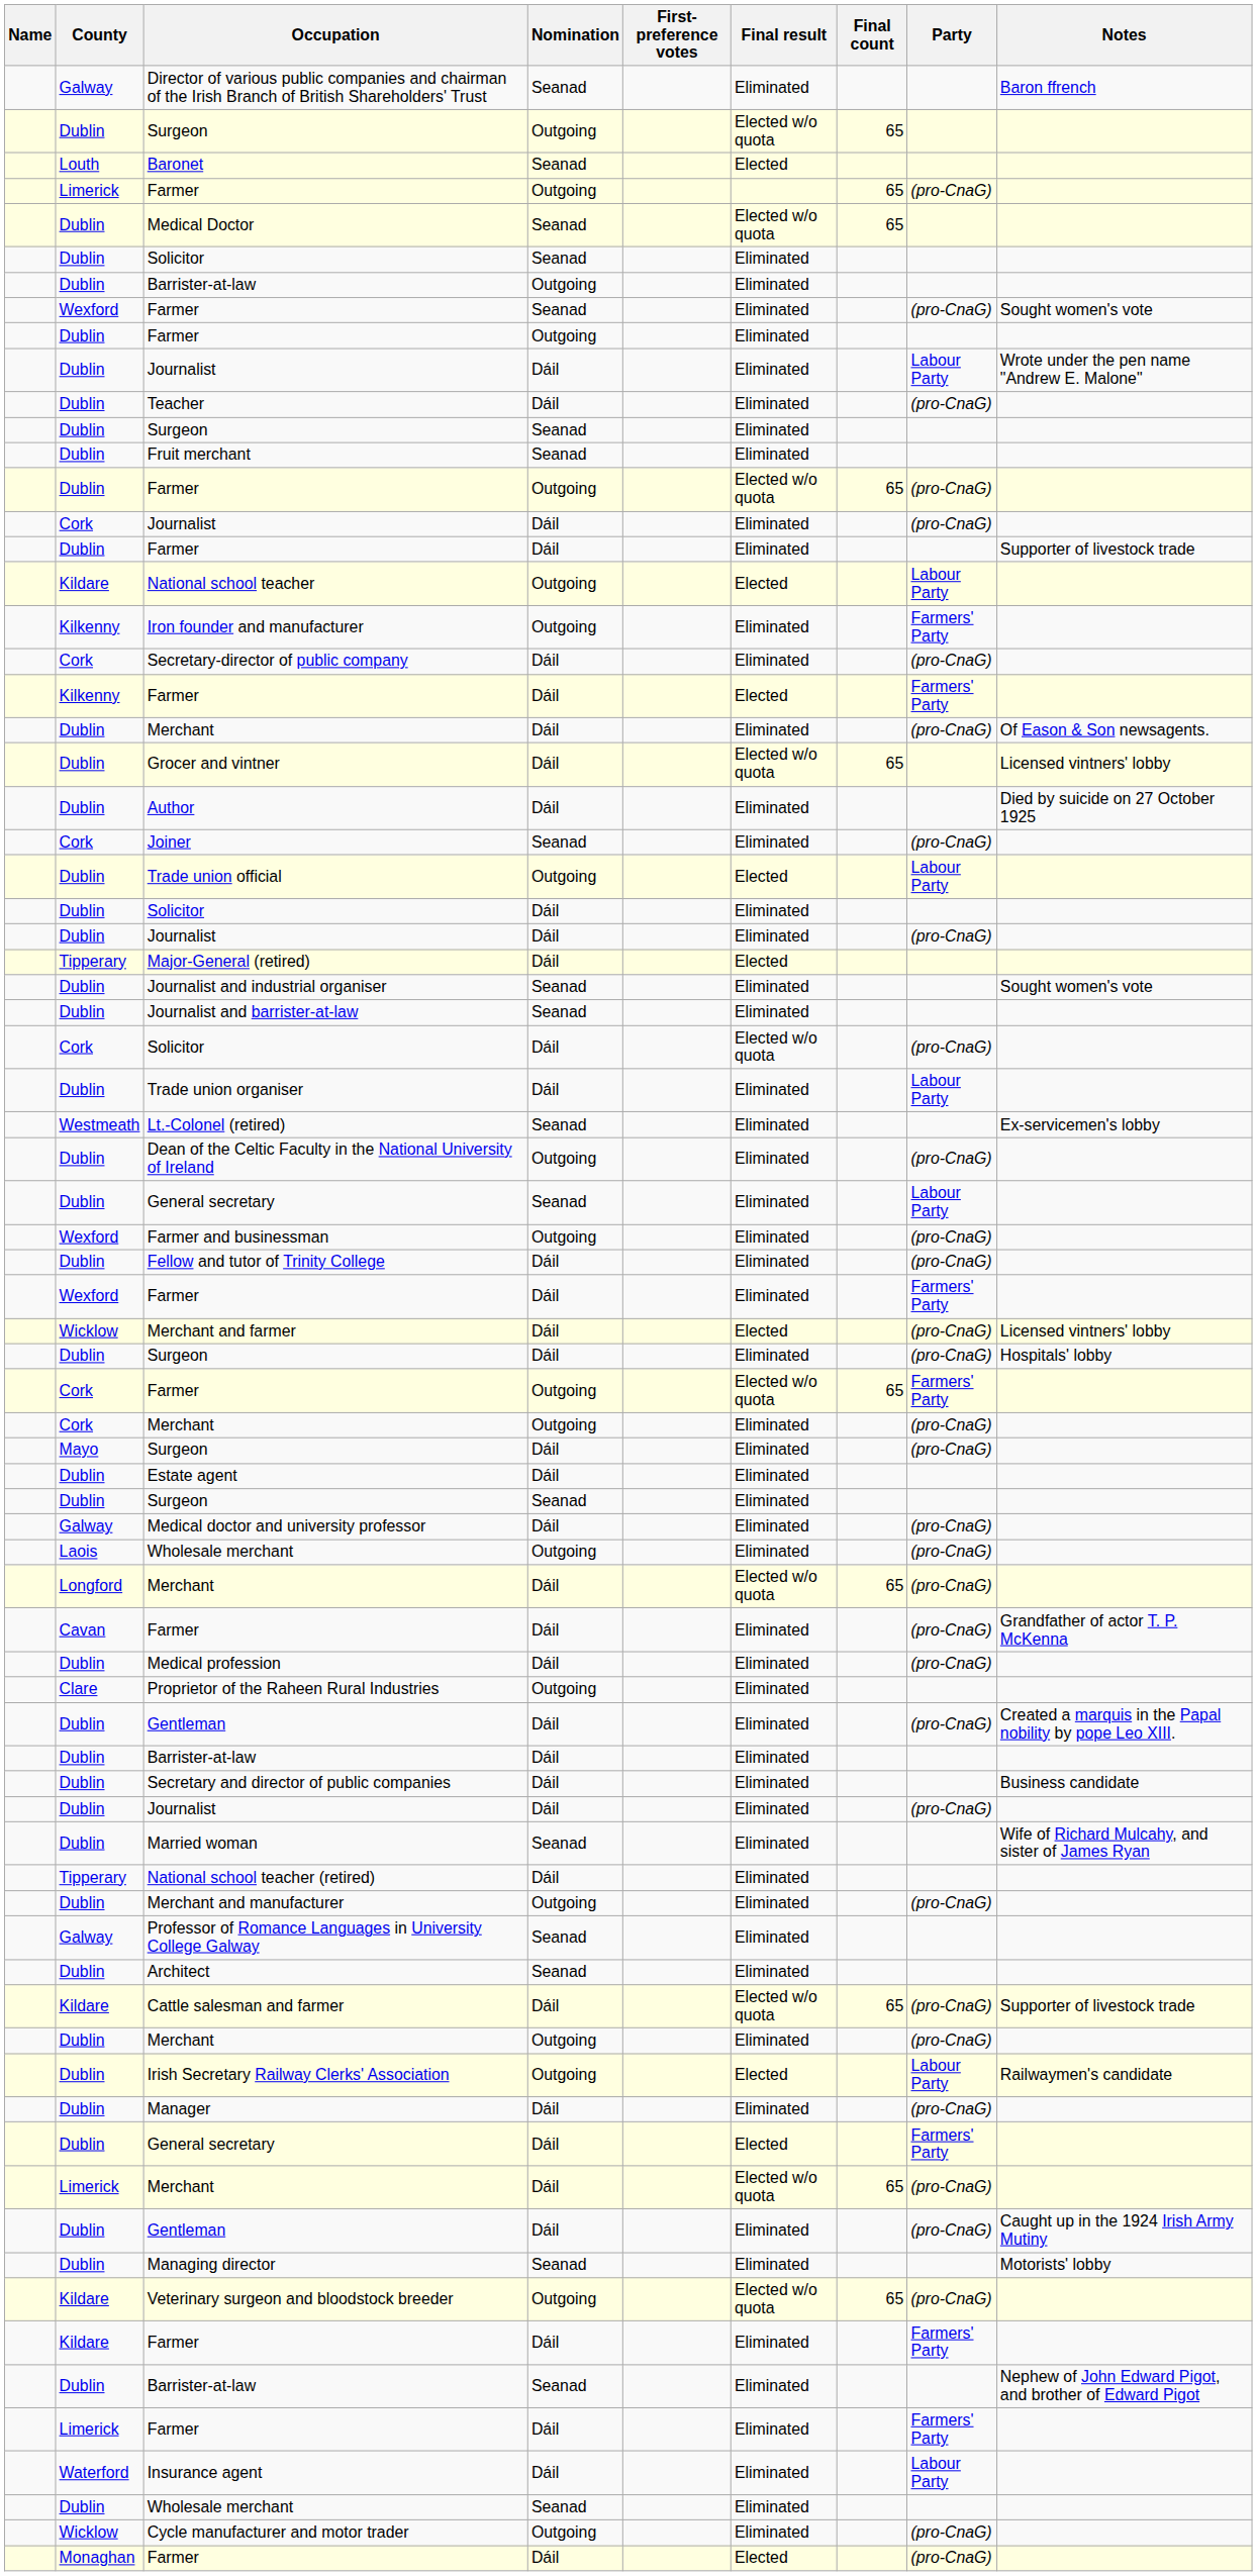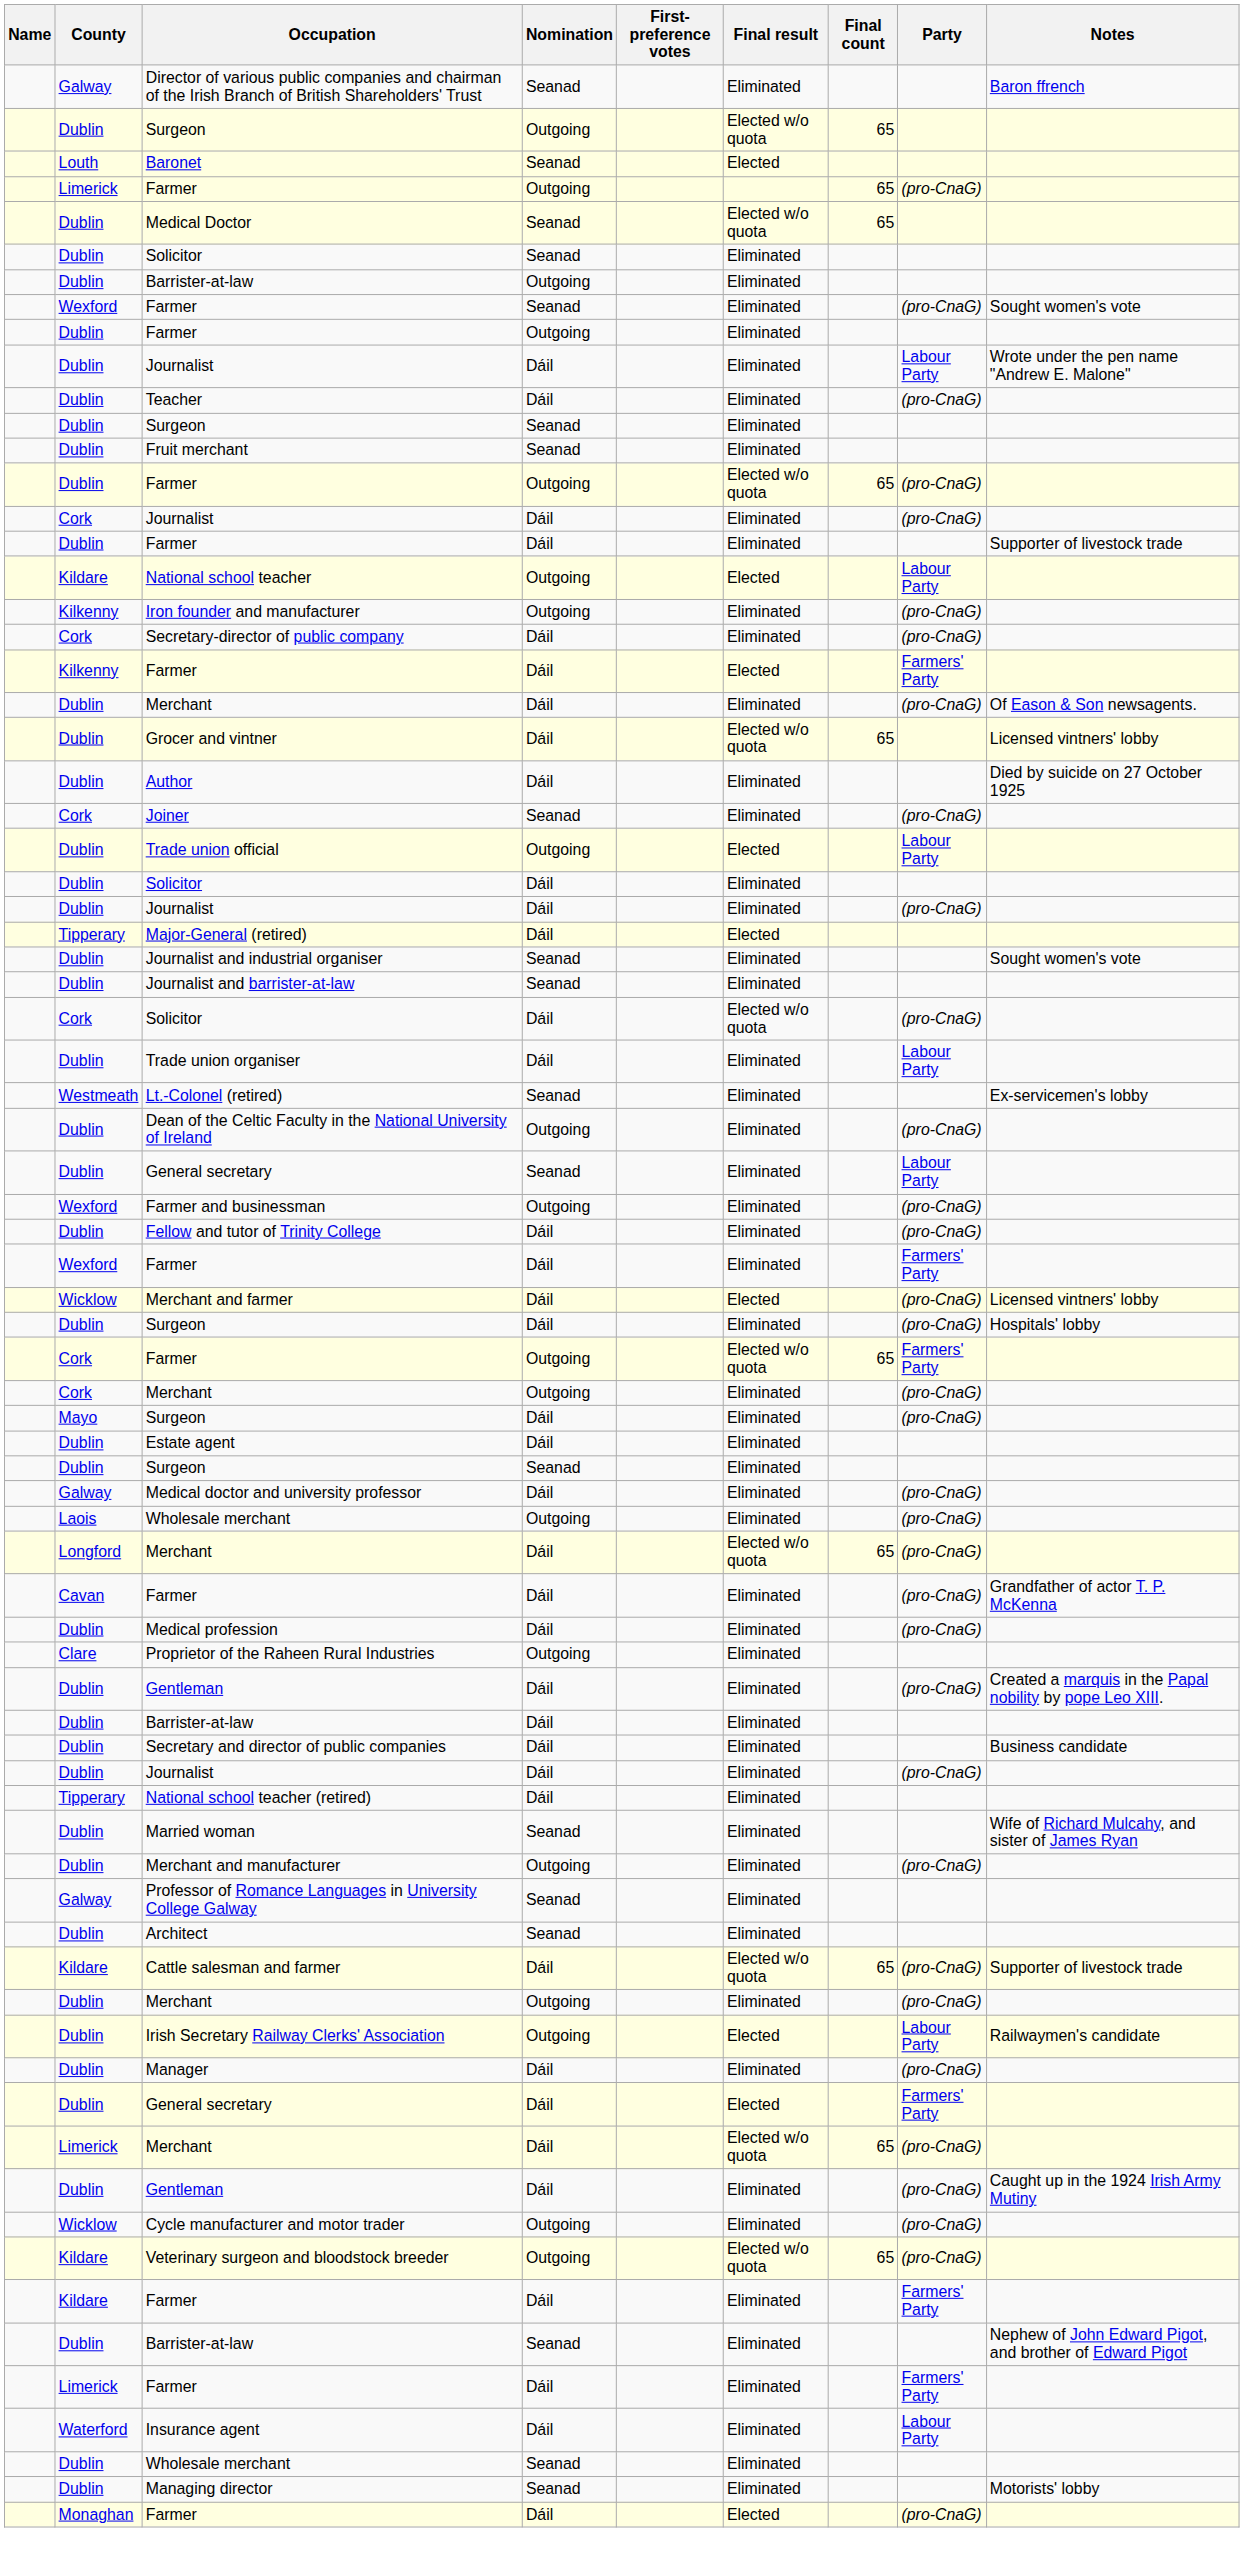Iron founder and manufacturer | Party: Farmers' Party -> (pro-CnaG)
rows swapped: Married woman <-> National school teacher (retired)
rows swapped: Cycle manufacturer and motor trader <-> Managing director
